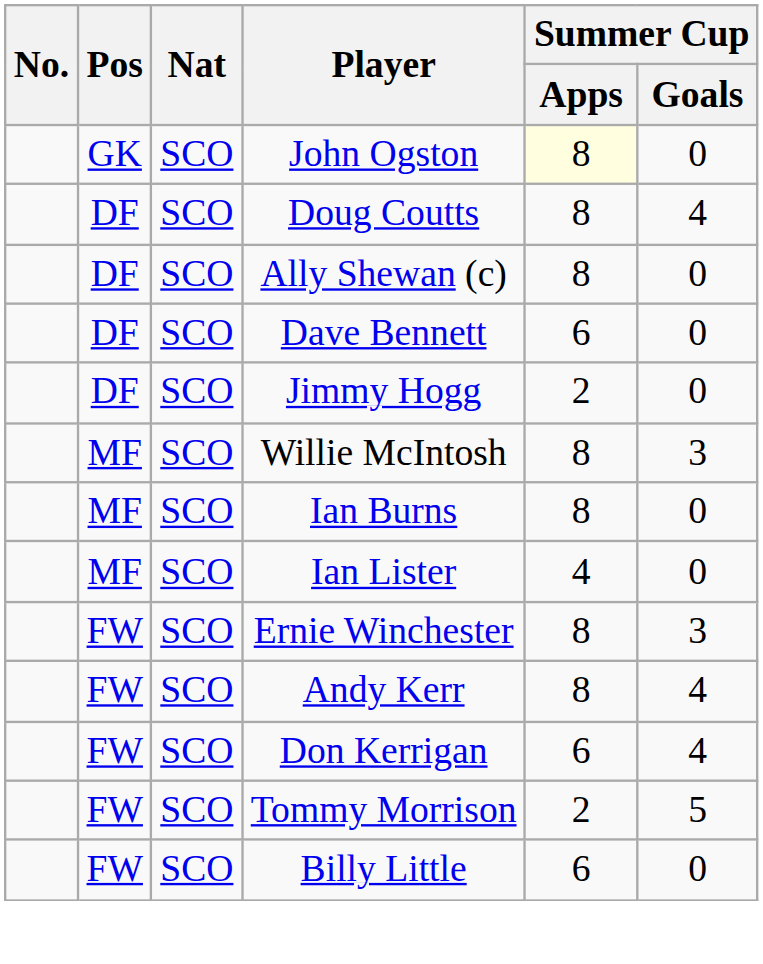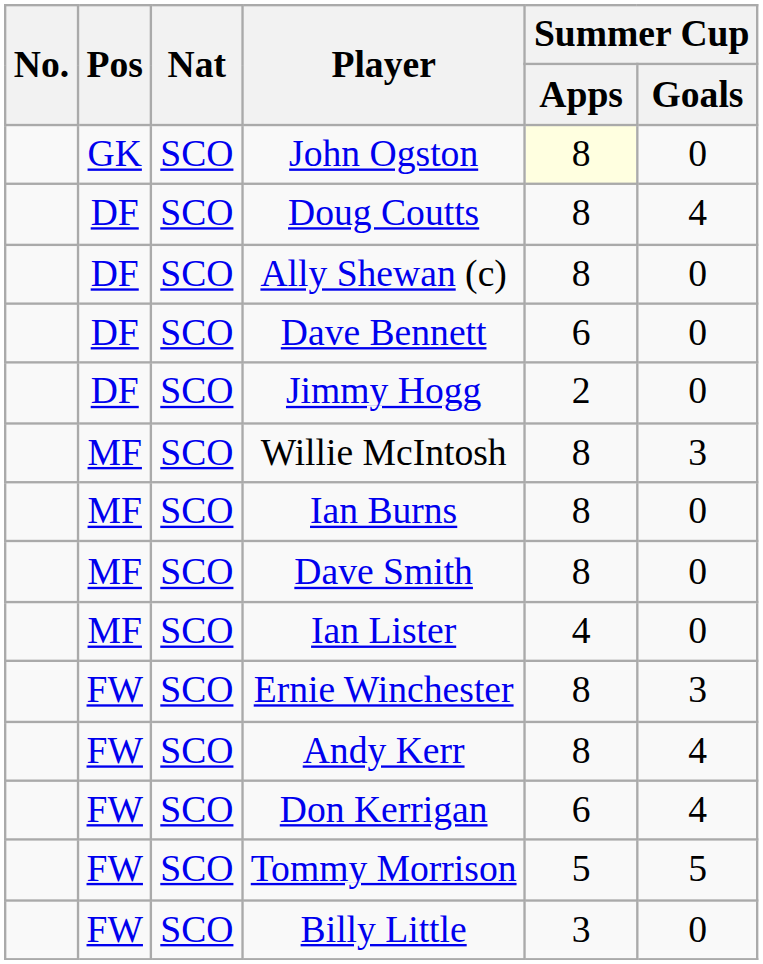+ row: MF | SCO | Dave Smith | 8 | 0
Tommy Morrison | Summer Cup / Apps: 2 -> 5
Billy Little | Summer Cup / Apps: 6 -> 3
